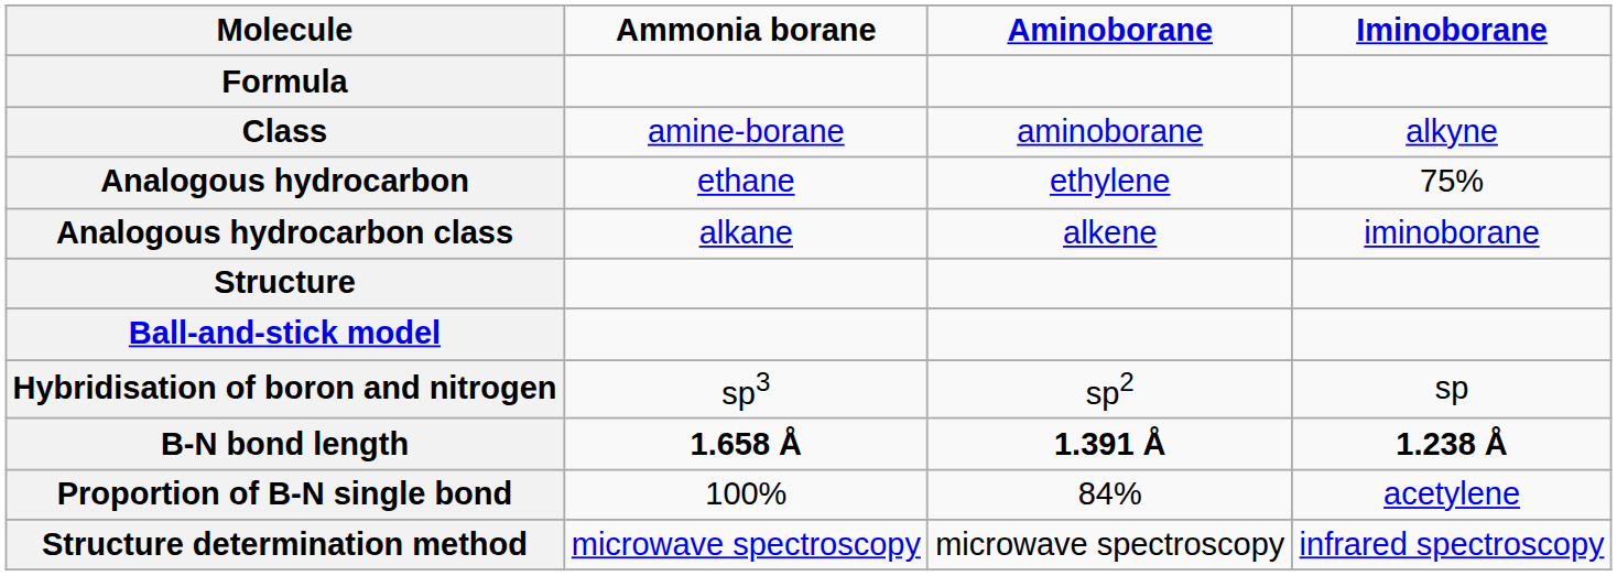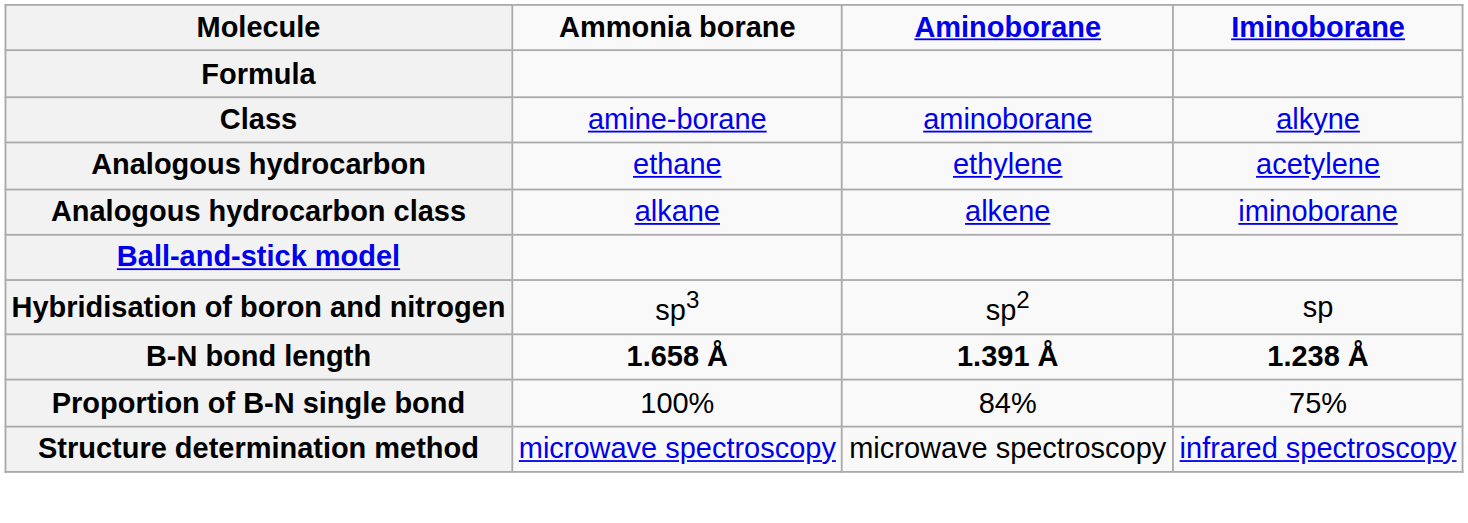Analogous hydrocarbon | Iminoborane: 75% -> acetylene
- row: Structure
Proportion of B-N single bond | Iminoborane: acetylene -> 75%
